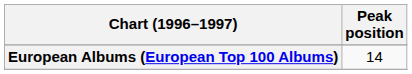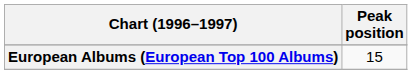European Albums (European Top 100 Albums) | Peak position: 14 -> 15
